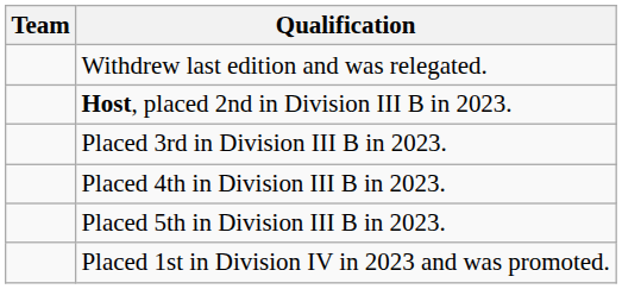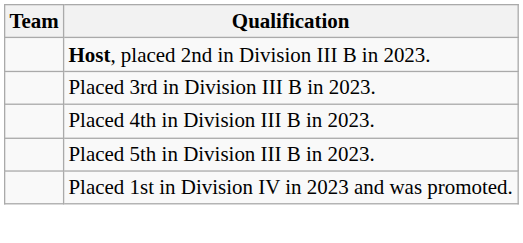- row: Withdrew last edition and was relegated.
